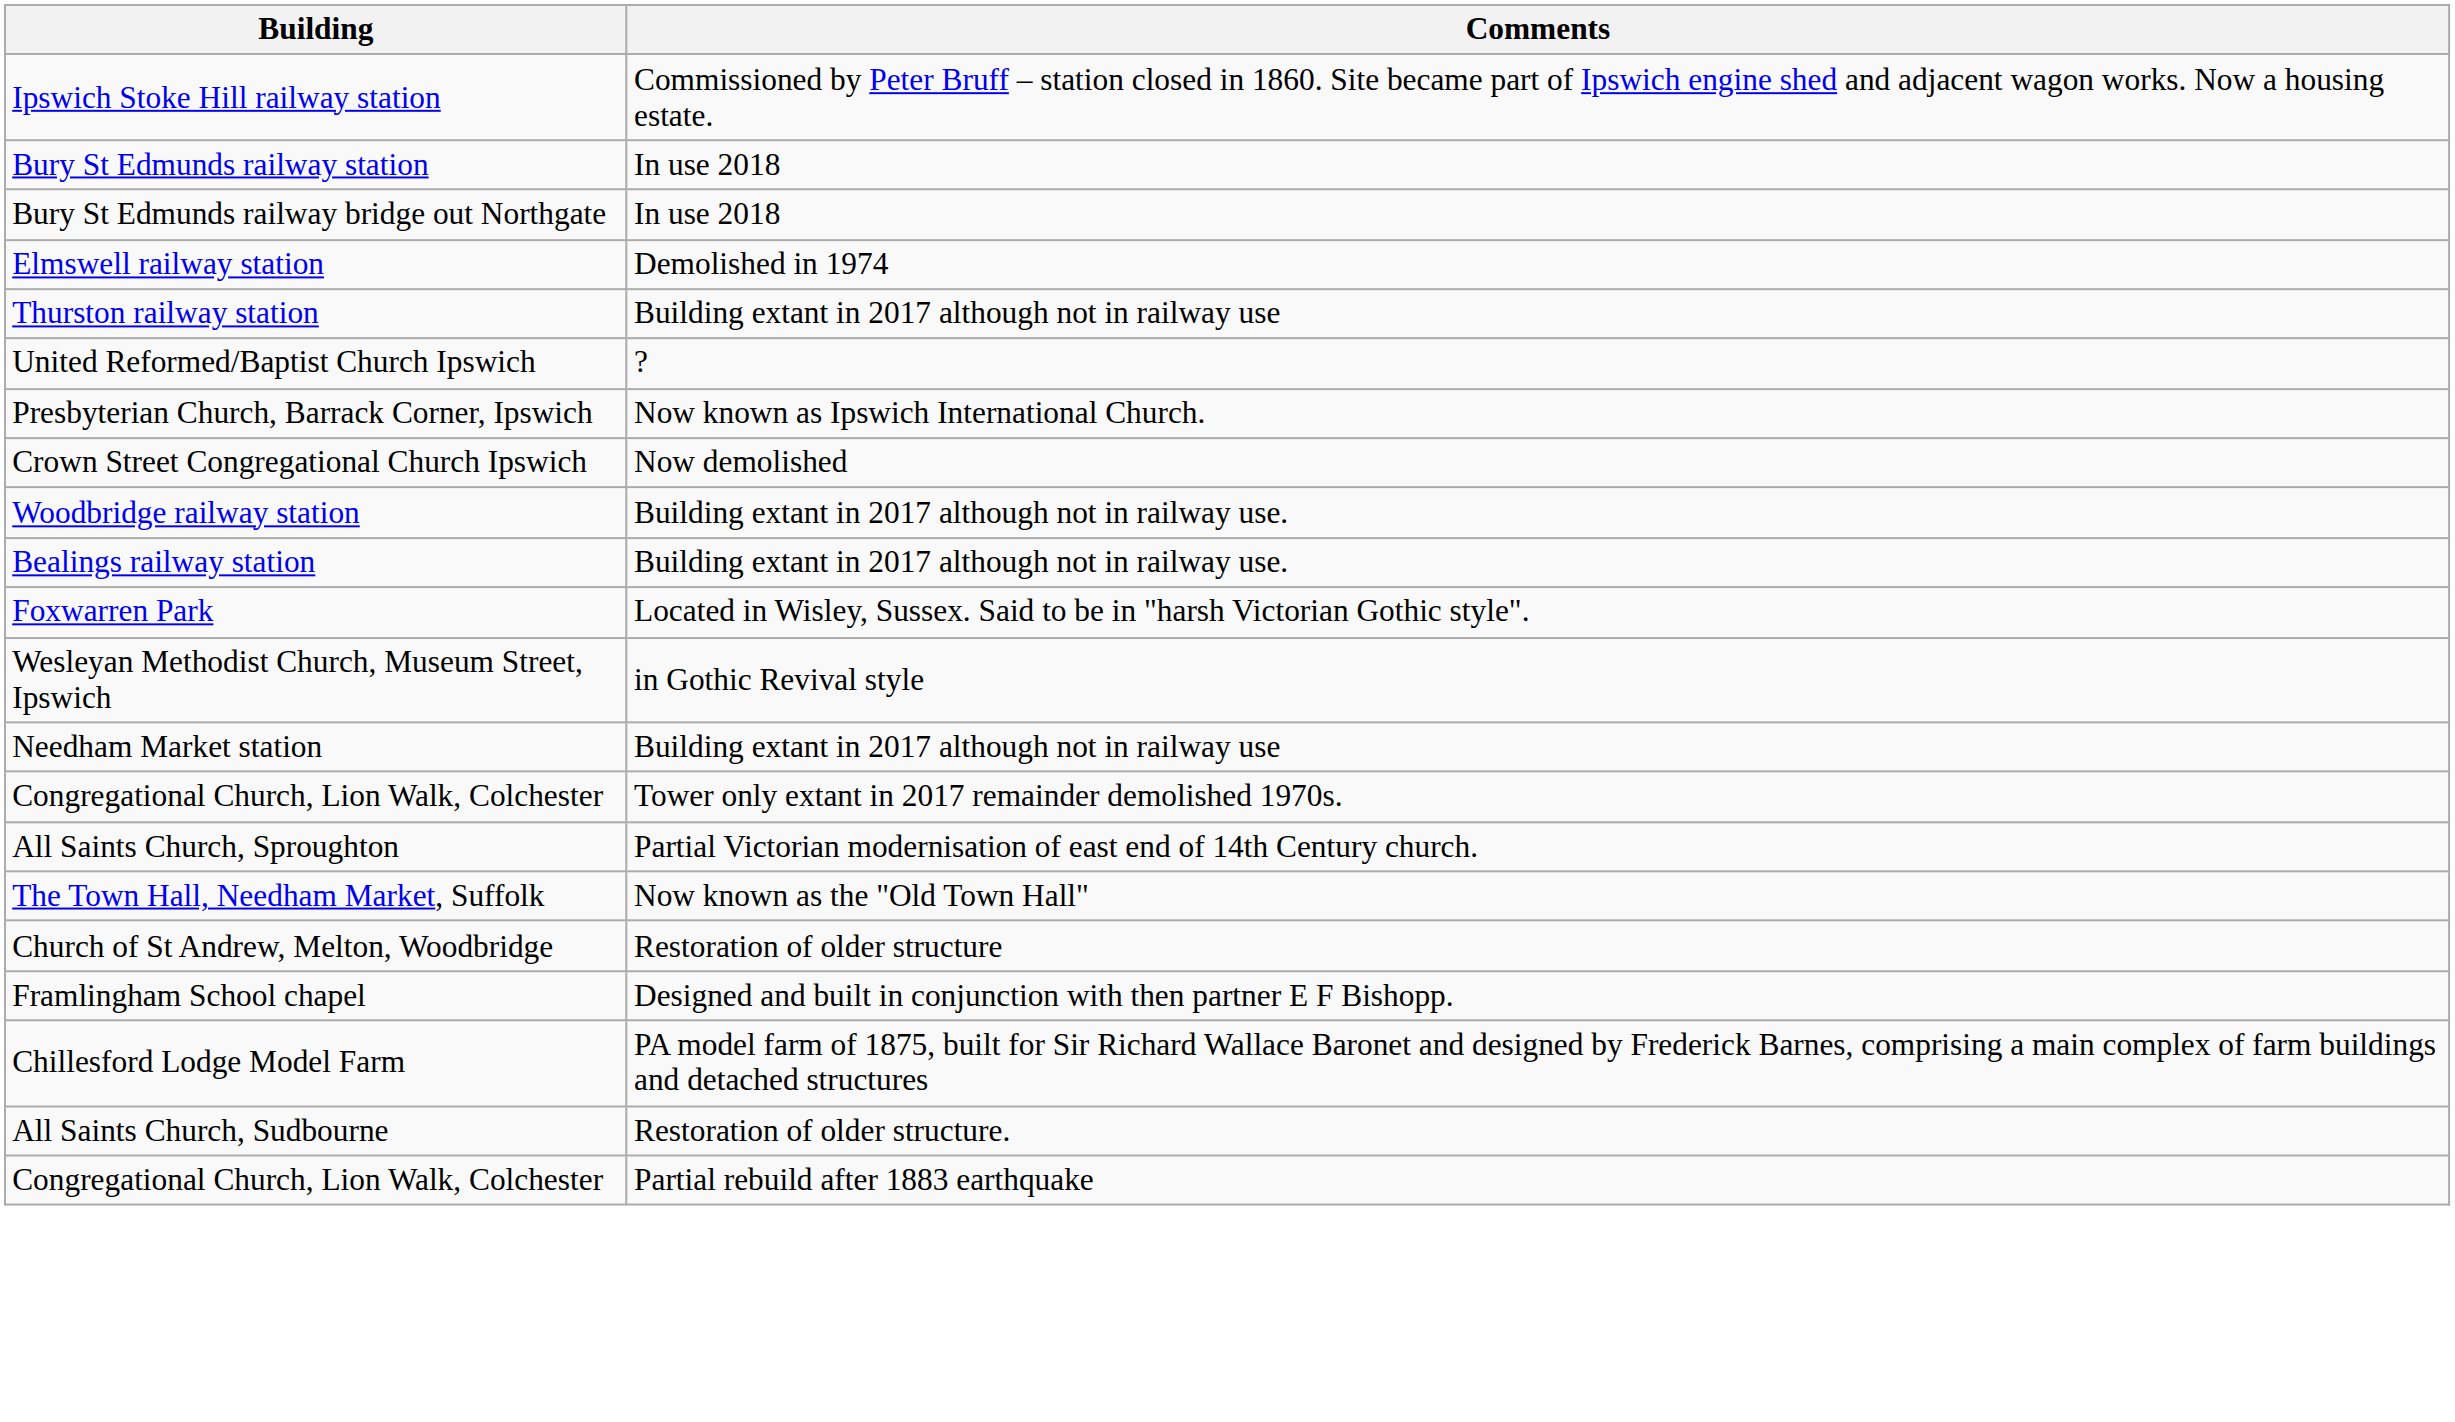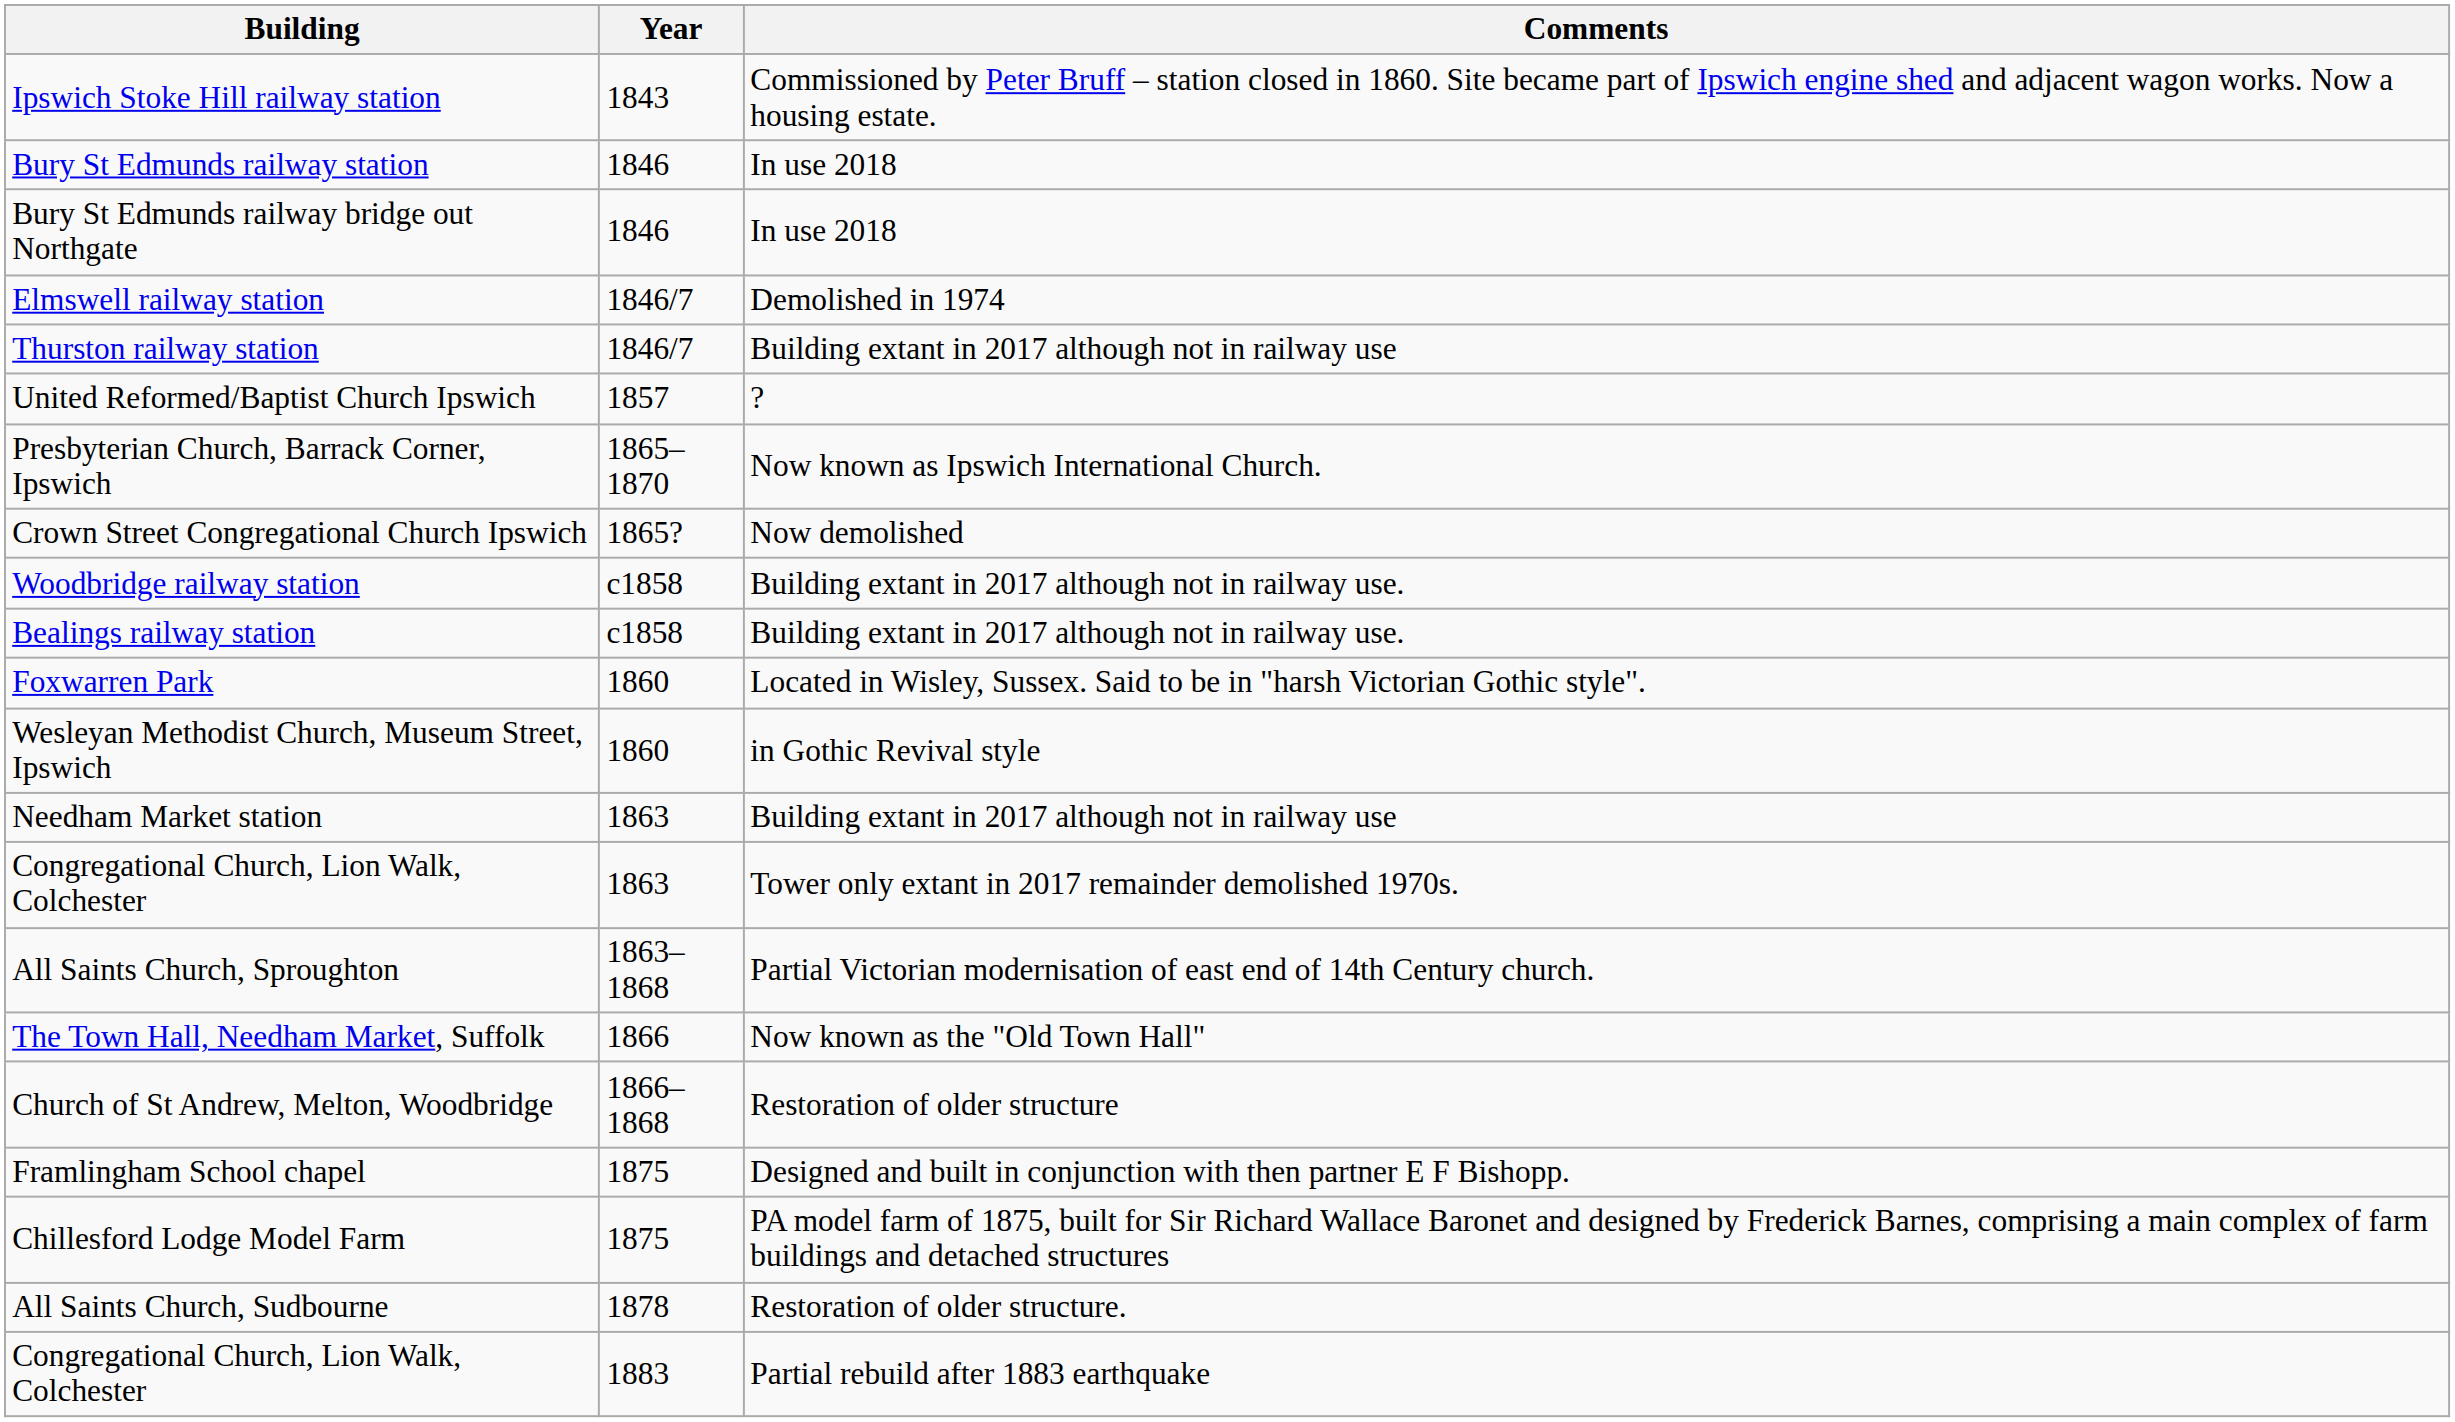+ column: Year | 1843 | 1846 | 1846 | 1846/7 | 1846/7 | 1857 | 1865–1870 | 1865? | c1858 | c1858 | 1860 | 1860 | 1863 | 1863 | 1863–1868 | 1866 | 1866–1868 | 1875 | 1875 | 1878 | 1883
